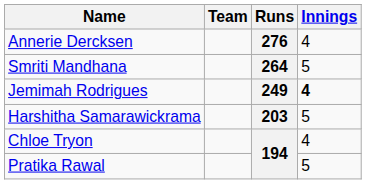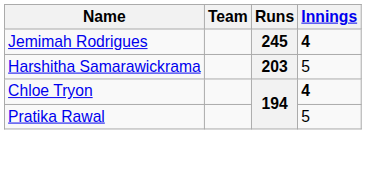- row: Annerie Dercksen | 276 | 4
- row: Smriti Mandhana | 264 | 5
Jemimah Rodrigues | Runs: 249 -> 245
Chloe Tryon | Innings: normal -> bold
